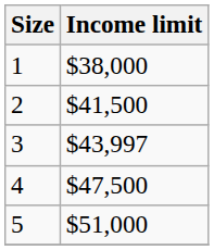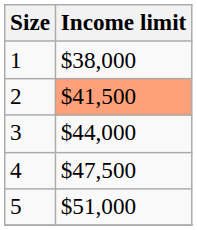2 | Income limit: no background -> lightsalmon background
3 | Income limit: $43,997 -> $44,000
